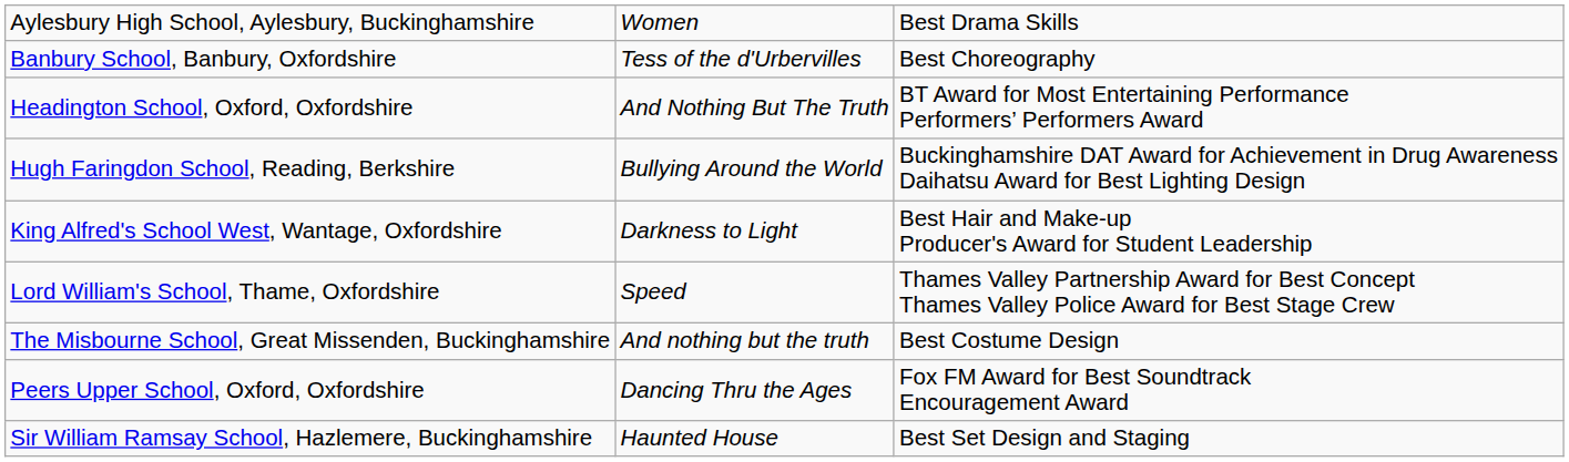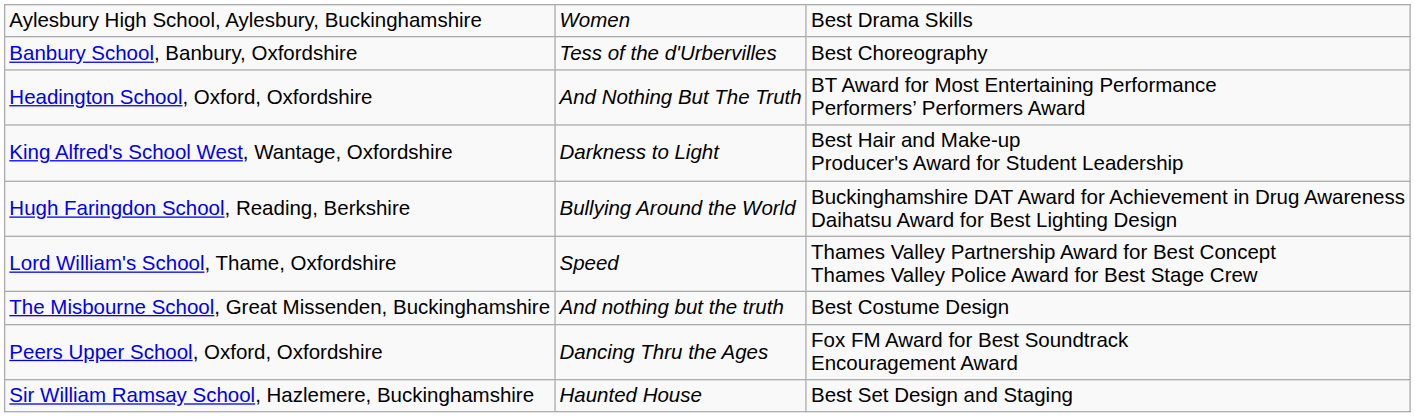rows swapped: Hugh Faringdon School, Reading, Berkshire <-> King Alfred's School West, Wantage, Oxfordshire
